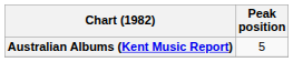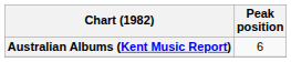Australian Albums (Kent Music Report) | Peak position: 5 -> 6
